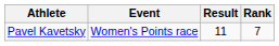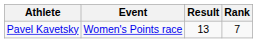Pavel Kavetsky | Result: 11 -> 13
